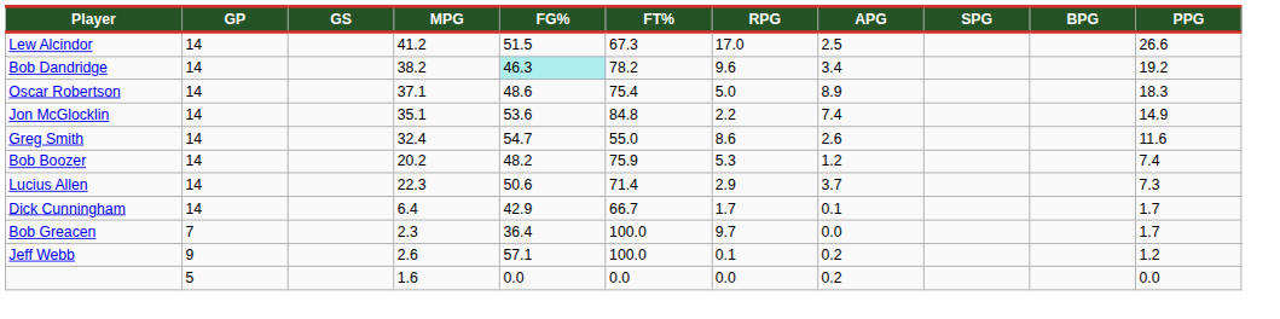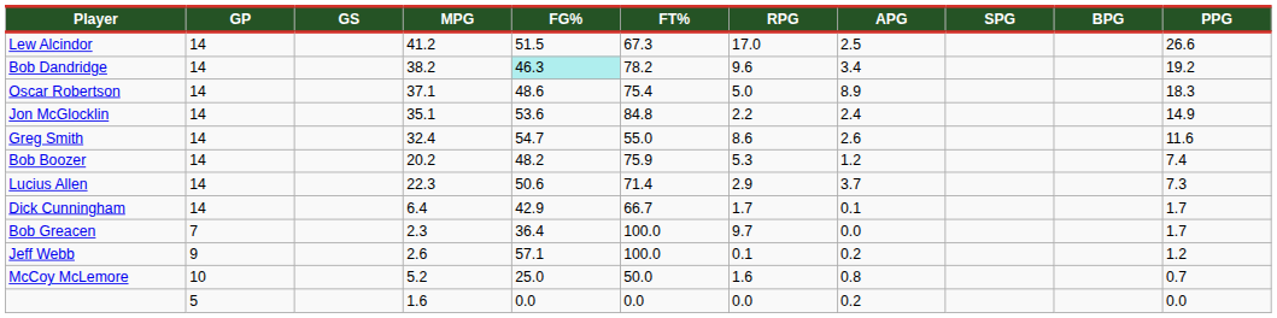Jon McGlocklin | APG: 7.4 -> 2.4
+ row: McCoy McLemore | 10 | 5.2 | 25.0 | 50.0 | 1.6 | 0.8 | 0.7
